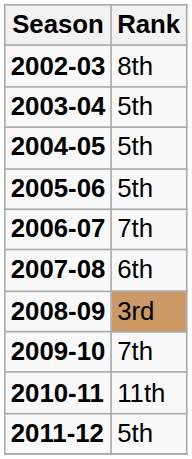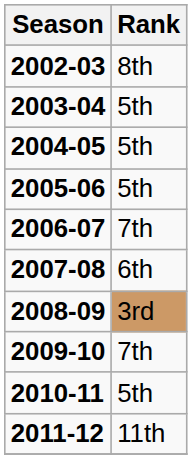2010-11 | Rank: 11th -> 5th
2011-12 | Rank: 5th -> 11th
